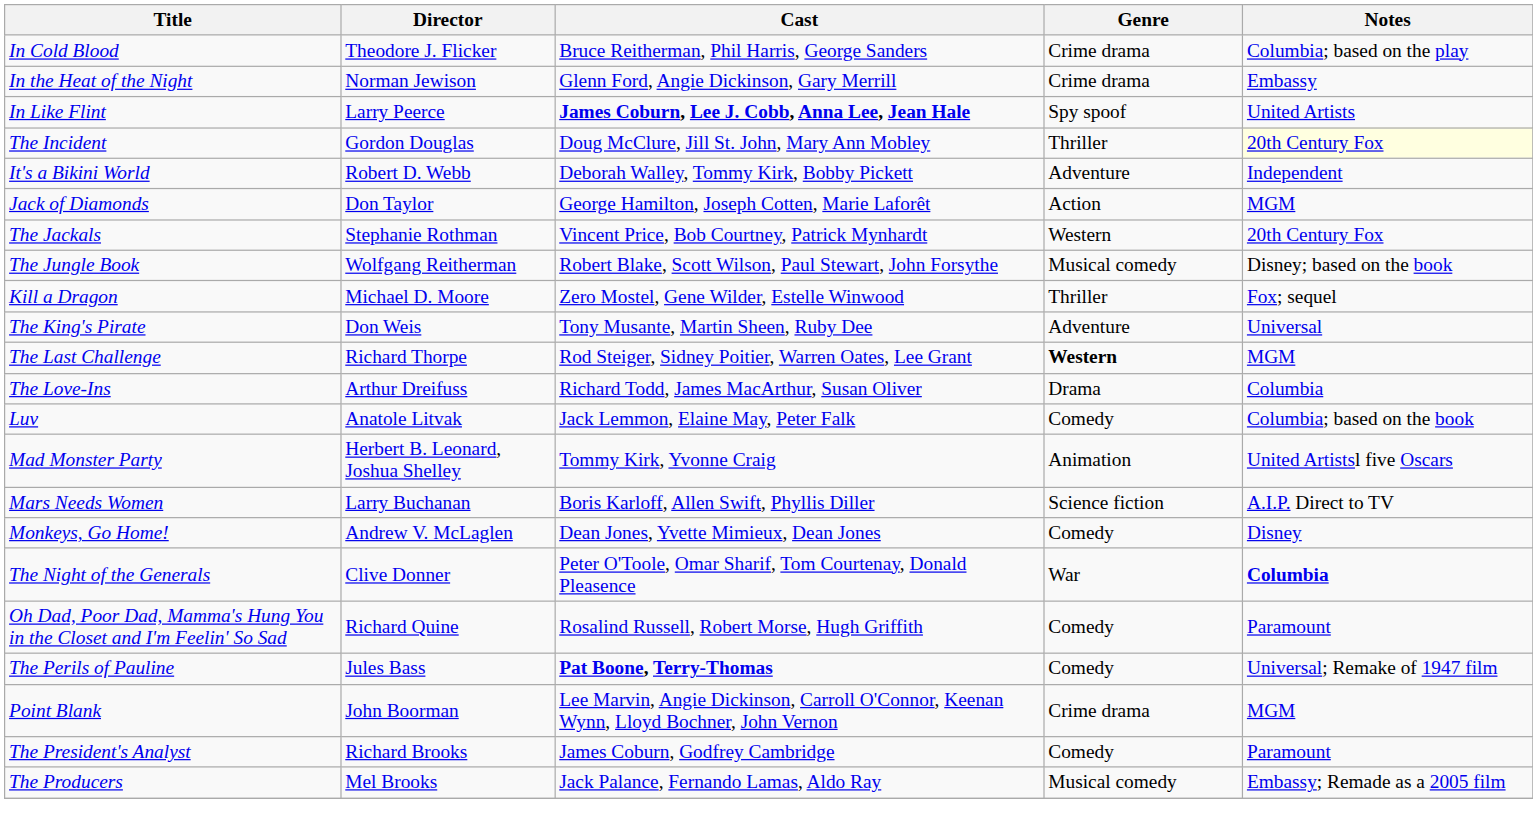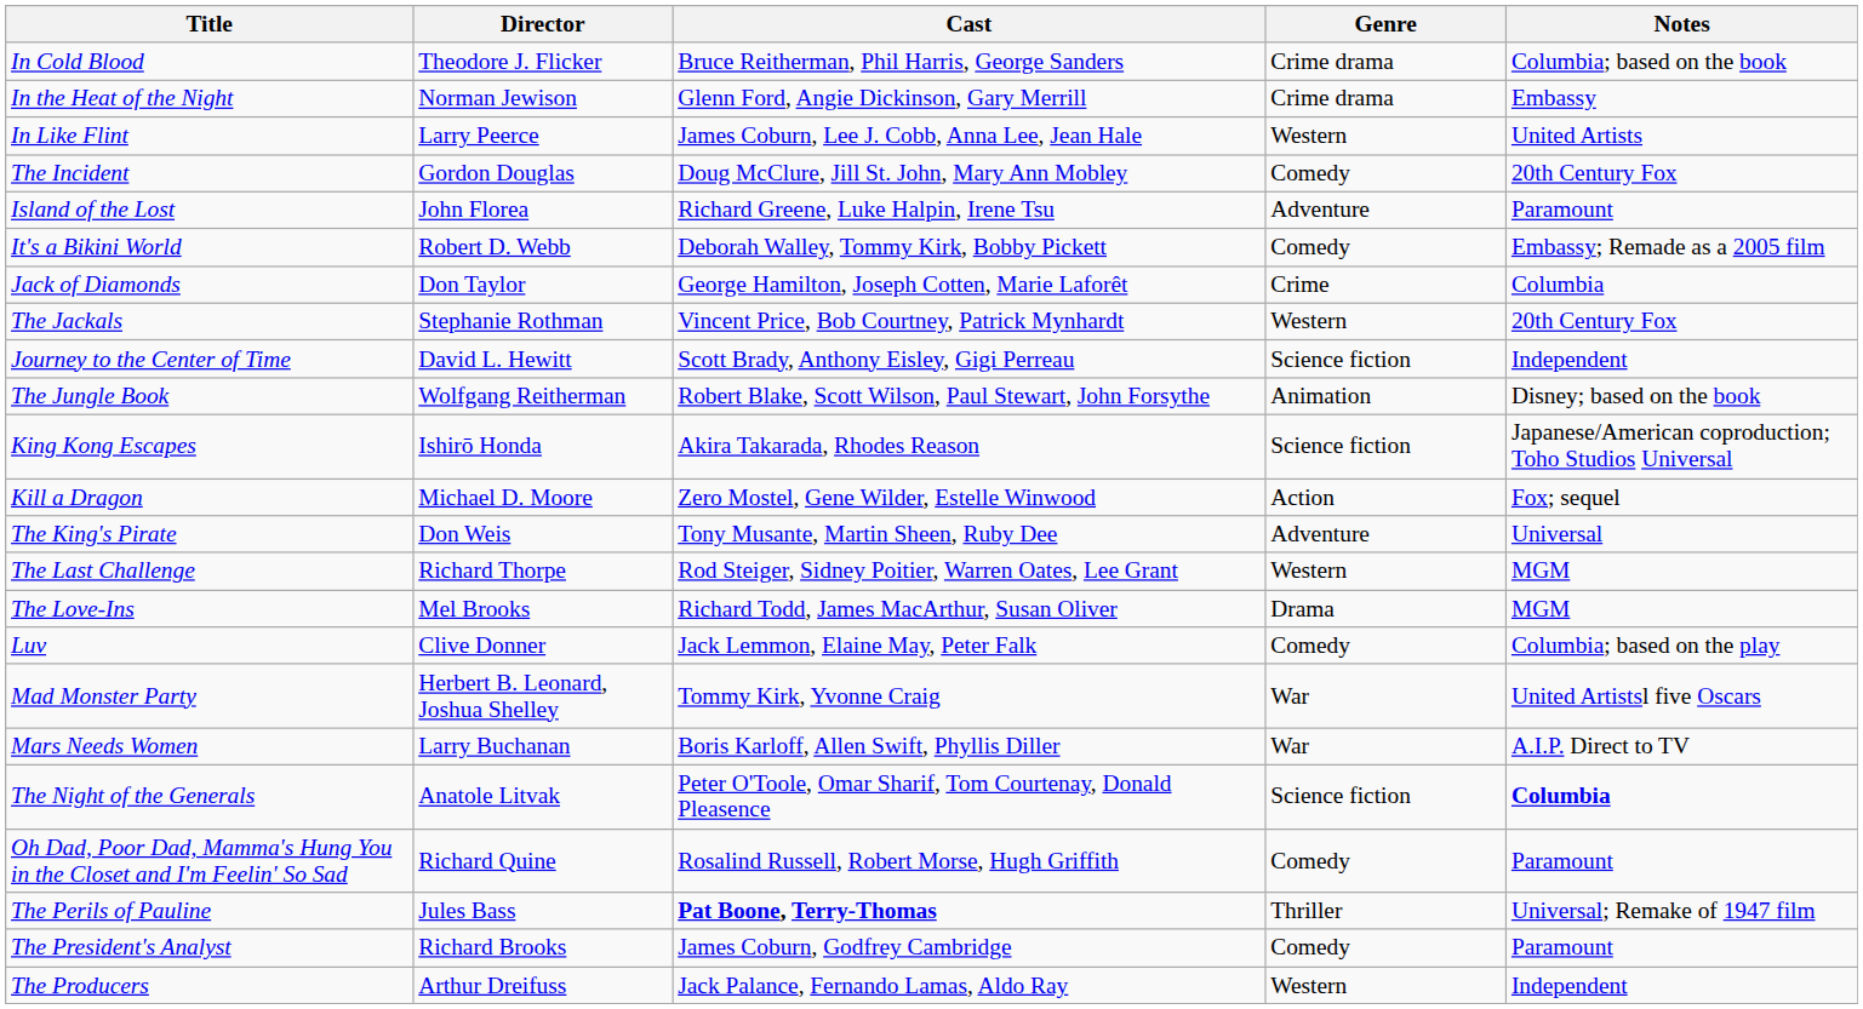In Cold Blood | Notes: Columbia; based on the play -> Columbia; based on the book
In Like Flint | Cast: bold -> normal
In Like Flint | Genre: Spy spoof -> Western
The Incident | Genre: Thriller -> Comedy
The Incident | Notes: lightyellow background -> no background
+ row: Island of the Lost | John Florea | Richard Greene, Luke Halpin, Irene Tsu | Adventure | Paramount
It's a Bikini World | Genre: Adventure -> Comedy
It's a Bikini World | Notes: Independent -> Embassy; Remade as a 2005 film
Jack of Diamonds | Genre: Action -> Crime
Jack of Diamonds | Notes: MGM -> Columbia
+ row: Journey to the Center of Time | David L. Hewitt | Scott Brady, Anthony Eisley, Gigi Perreau | Science fiction | Independent
The Jungle Book | Genre: Musical comedy -> Animation
+ row: King Kong Escapes | Ishirō Honda | Akira Takarada, Rhodes Reason | Science fiction | Japanese/American coproduction; Toho Studios Universal
Kill a Dragon | Genre: Thriller -> Action
The Last Challenge | Genre: bold -> normal
The Love-Ins | Director: Arthur Dreifuss -> Mel Brooks
The Love-Ins | Notes: Columbia -> MGM
Luv | Director: Anatole Litvak -> Clive Donner
Luv | Notes: Columbia; based on the book -> Columbia; based on the play
Mad Monster Party | Genre: Animation -> War
Mars Needs Women | Genre: Science fiction -> War
- row: Monkeys, Go Home! | Andrew V. McLaglen | Dean Jones, Yvette Mimieux, Dean Jones | Comedy | Disney
The Night of the Generals | Director: Clive Donner -> Anatole Litvak
The Night of the Generals | Genre: War -> Science fiction
The Perils of Pauline | Genre: Comedy -> Thriller
- row: Point Blank | John Boorman | Lee Marvin, Angie Dickinson, Carroll O'Connor, Keenan Wynn, Lloyd Bochner, John Vernon | Crime drama | MGM
The Producers | Director: Mel Brooks -> Arthur Dreifuss
The Producers | Genre: Musical comedy -> Western
The Producers | Notes: Embassy; Remade as a 2005 film -> Independent
